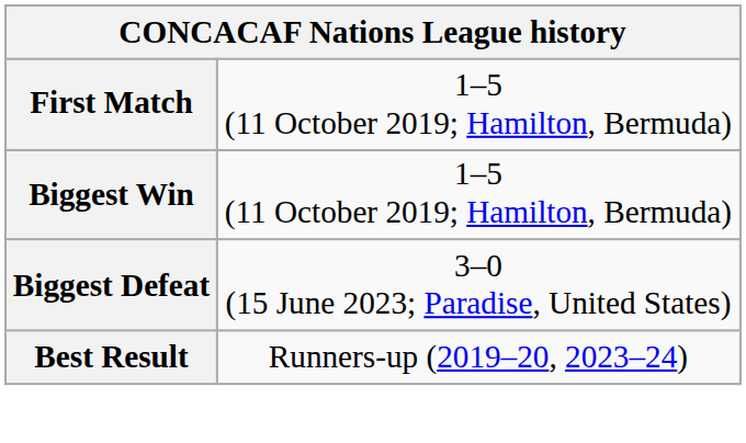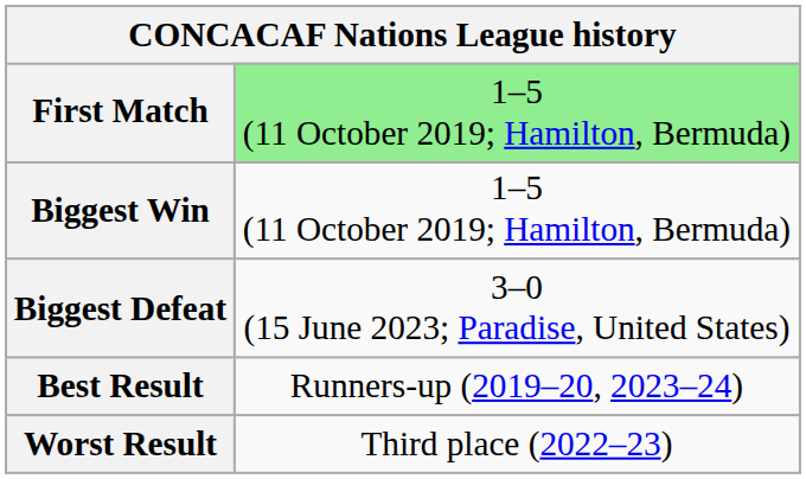First Match | column 2: no background -> lightgreen background
+ row: Worst Result | Third place (2022–23)
